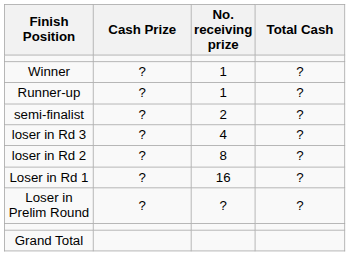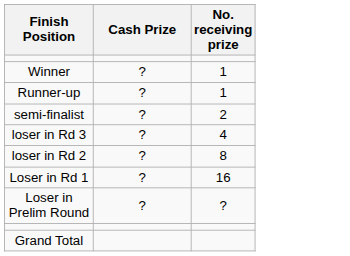- column: Total Cash | ? | ? | ? | ? | ? | ? | ?
